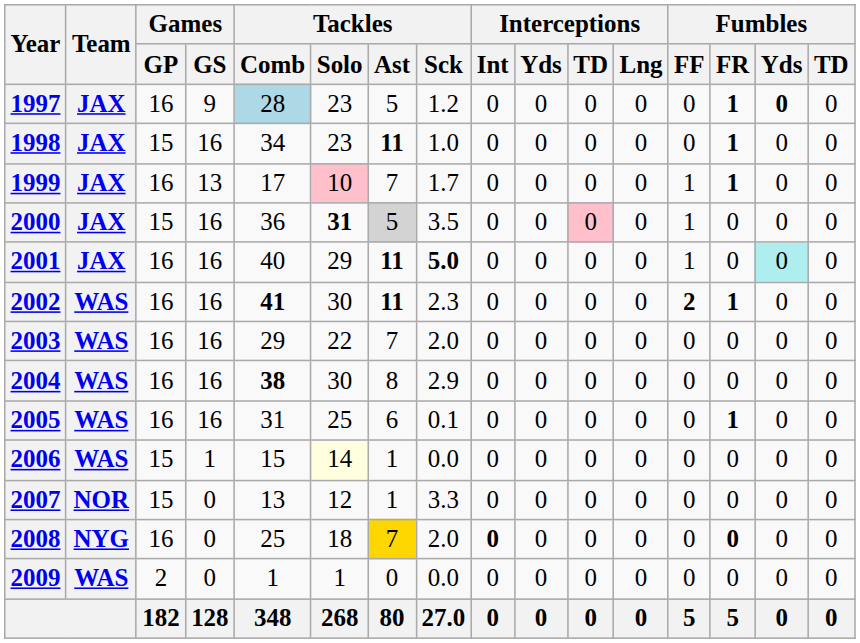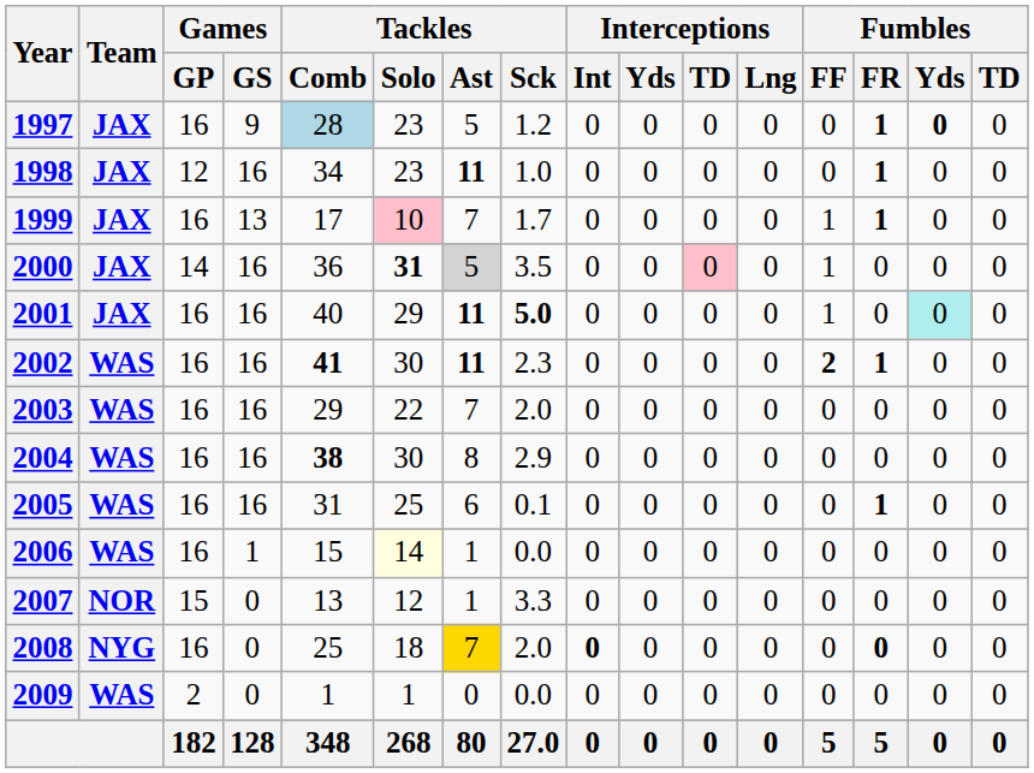1998 | Games / GP: 15 -> 12
2000 | Games / GP: 15 -> 14
2006 | Games / GP: 15 -> 16
